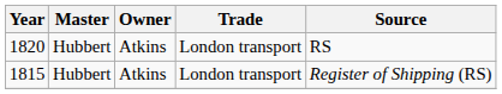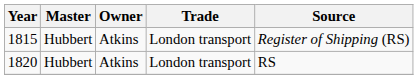rows swapped: 1815 <-> 1820
